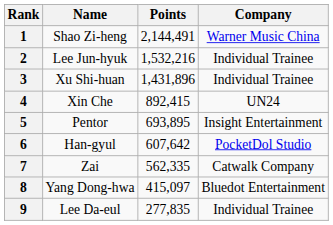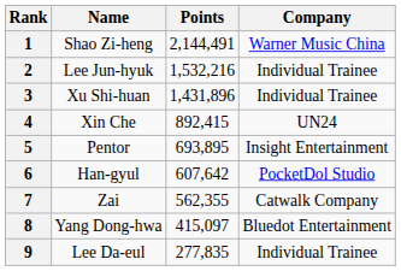7 | Points: 562,335 -> 562,355
